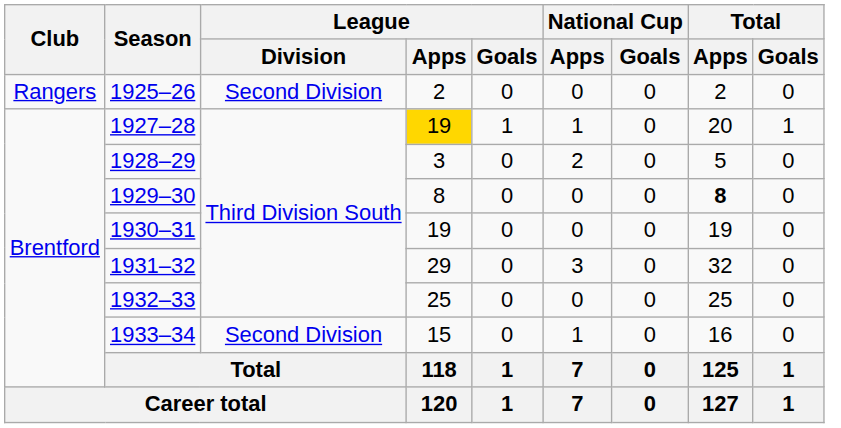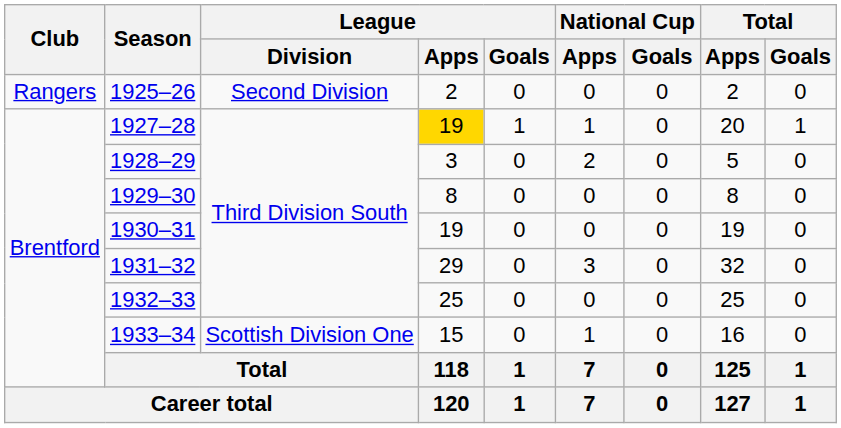1929–30 | Total / Apps: bold -> normal
1933–34 | League / Division: Second Division -> Scottish Division One
